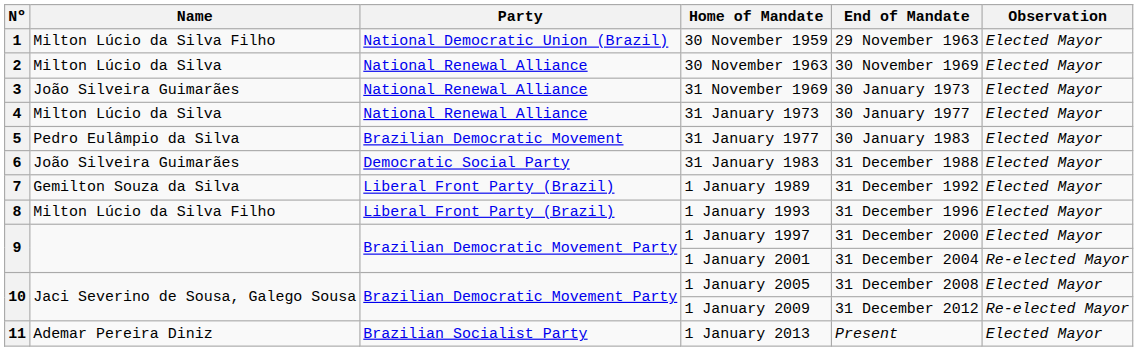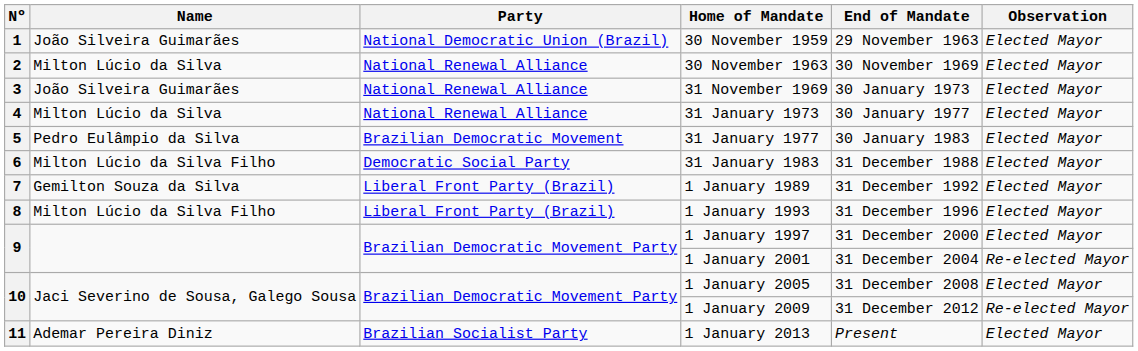30 November 1959 | Name: Milton Lúcio da Silva Filho -> João Silveira Guimarães
31 January 1983 | Name: João Silveira Guimarães -> Milton Lúcio da Silva Filho
